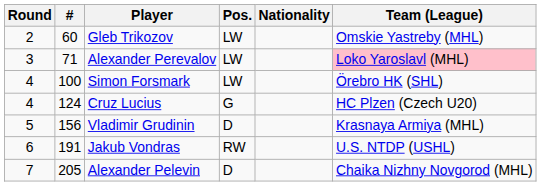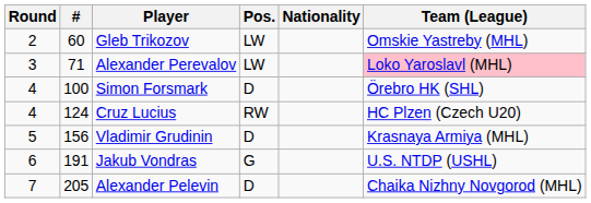Simon Forsmark | Pos.: LW -> D
Cruz Lucius | Pos.: G -> RW
Jakub Vondras | Pos.: RW -> G
